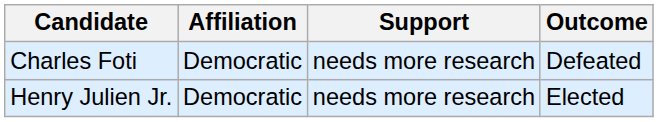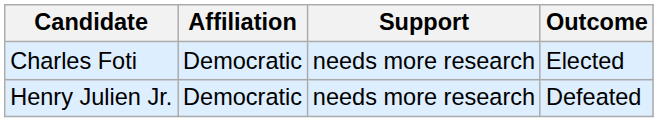Charles Foti | Outcome: Defeated -> Elected
Henry Julien Jr. | Outcome: Elected -> Defeated
